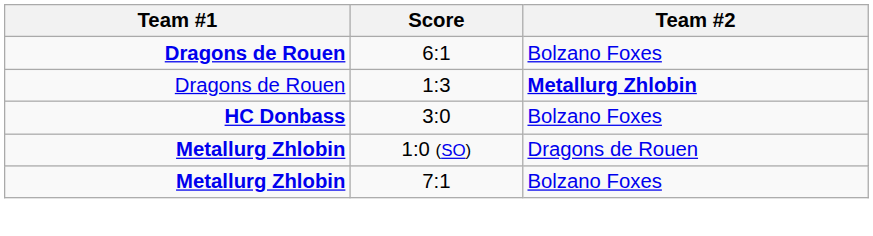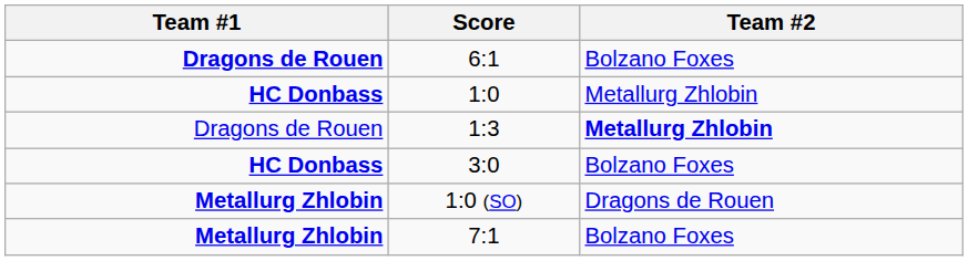+ row: HC Donbass | 1:0 | Metallurg Zhlobin
